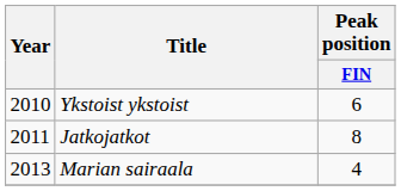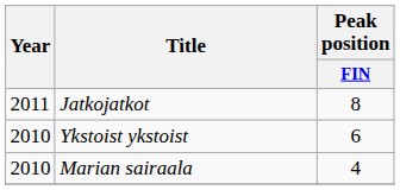rows swapped: Ykstoist ykstoist <-> Jatkojatkot
Marian sairaala | Year: 2013 -> 2010
